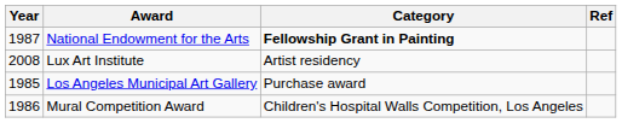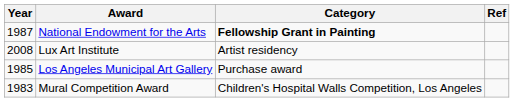Mural Competition Award | Year: 1986 -> 1983
